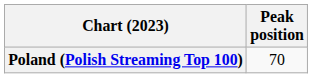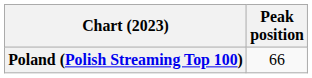Poland (Polish Streaming Top 100) | Peak position: 70 -> 66
